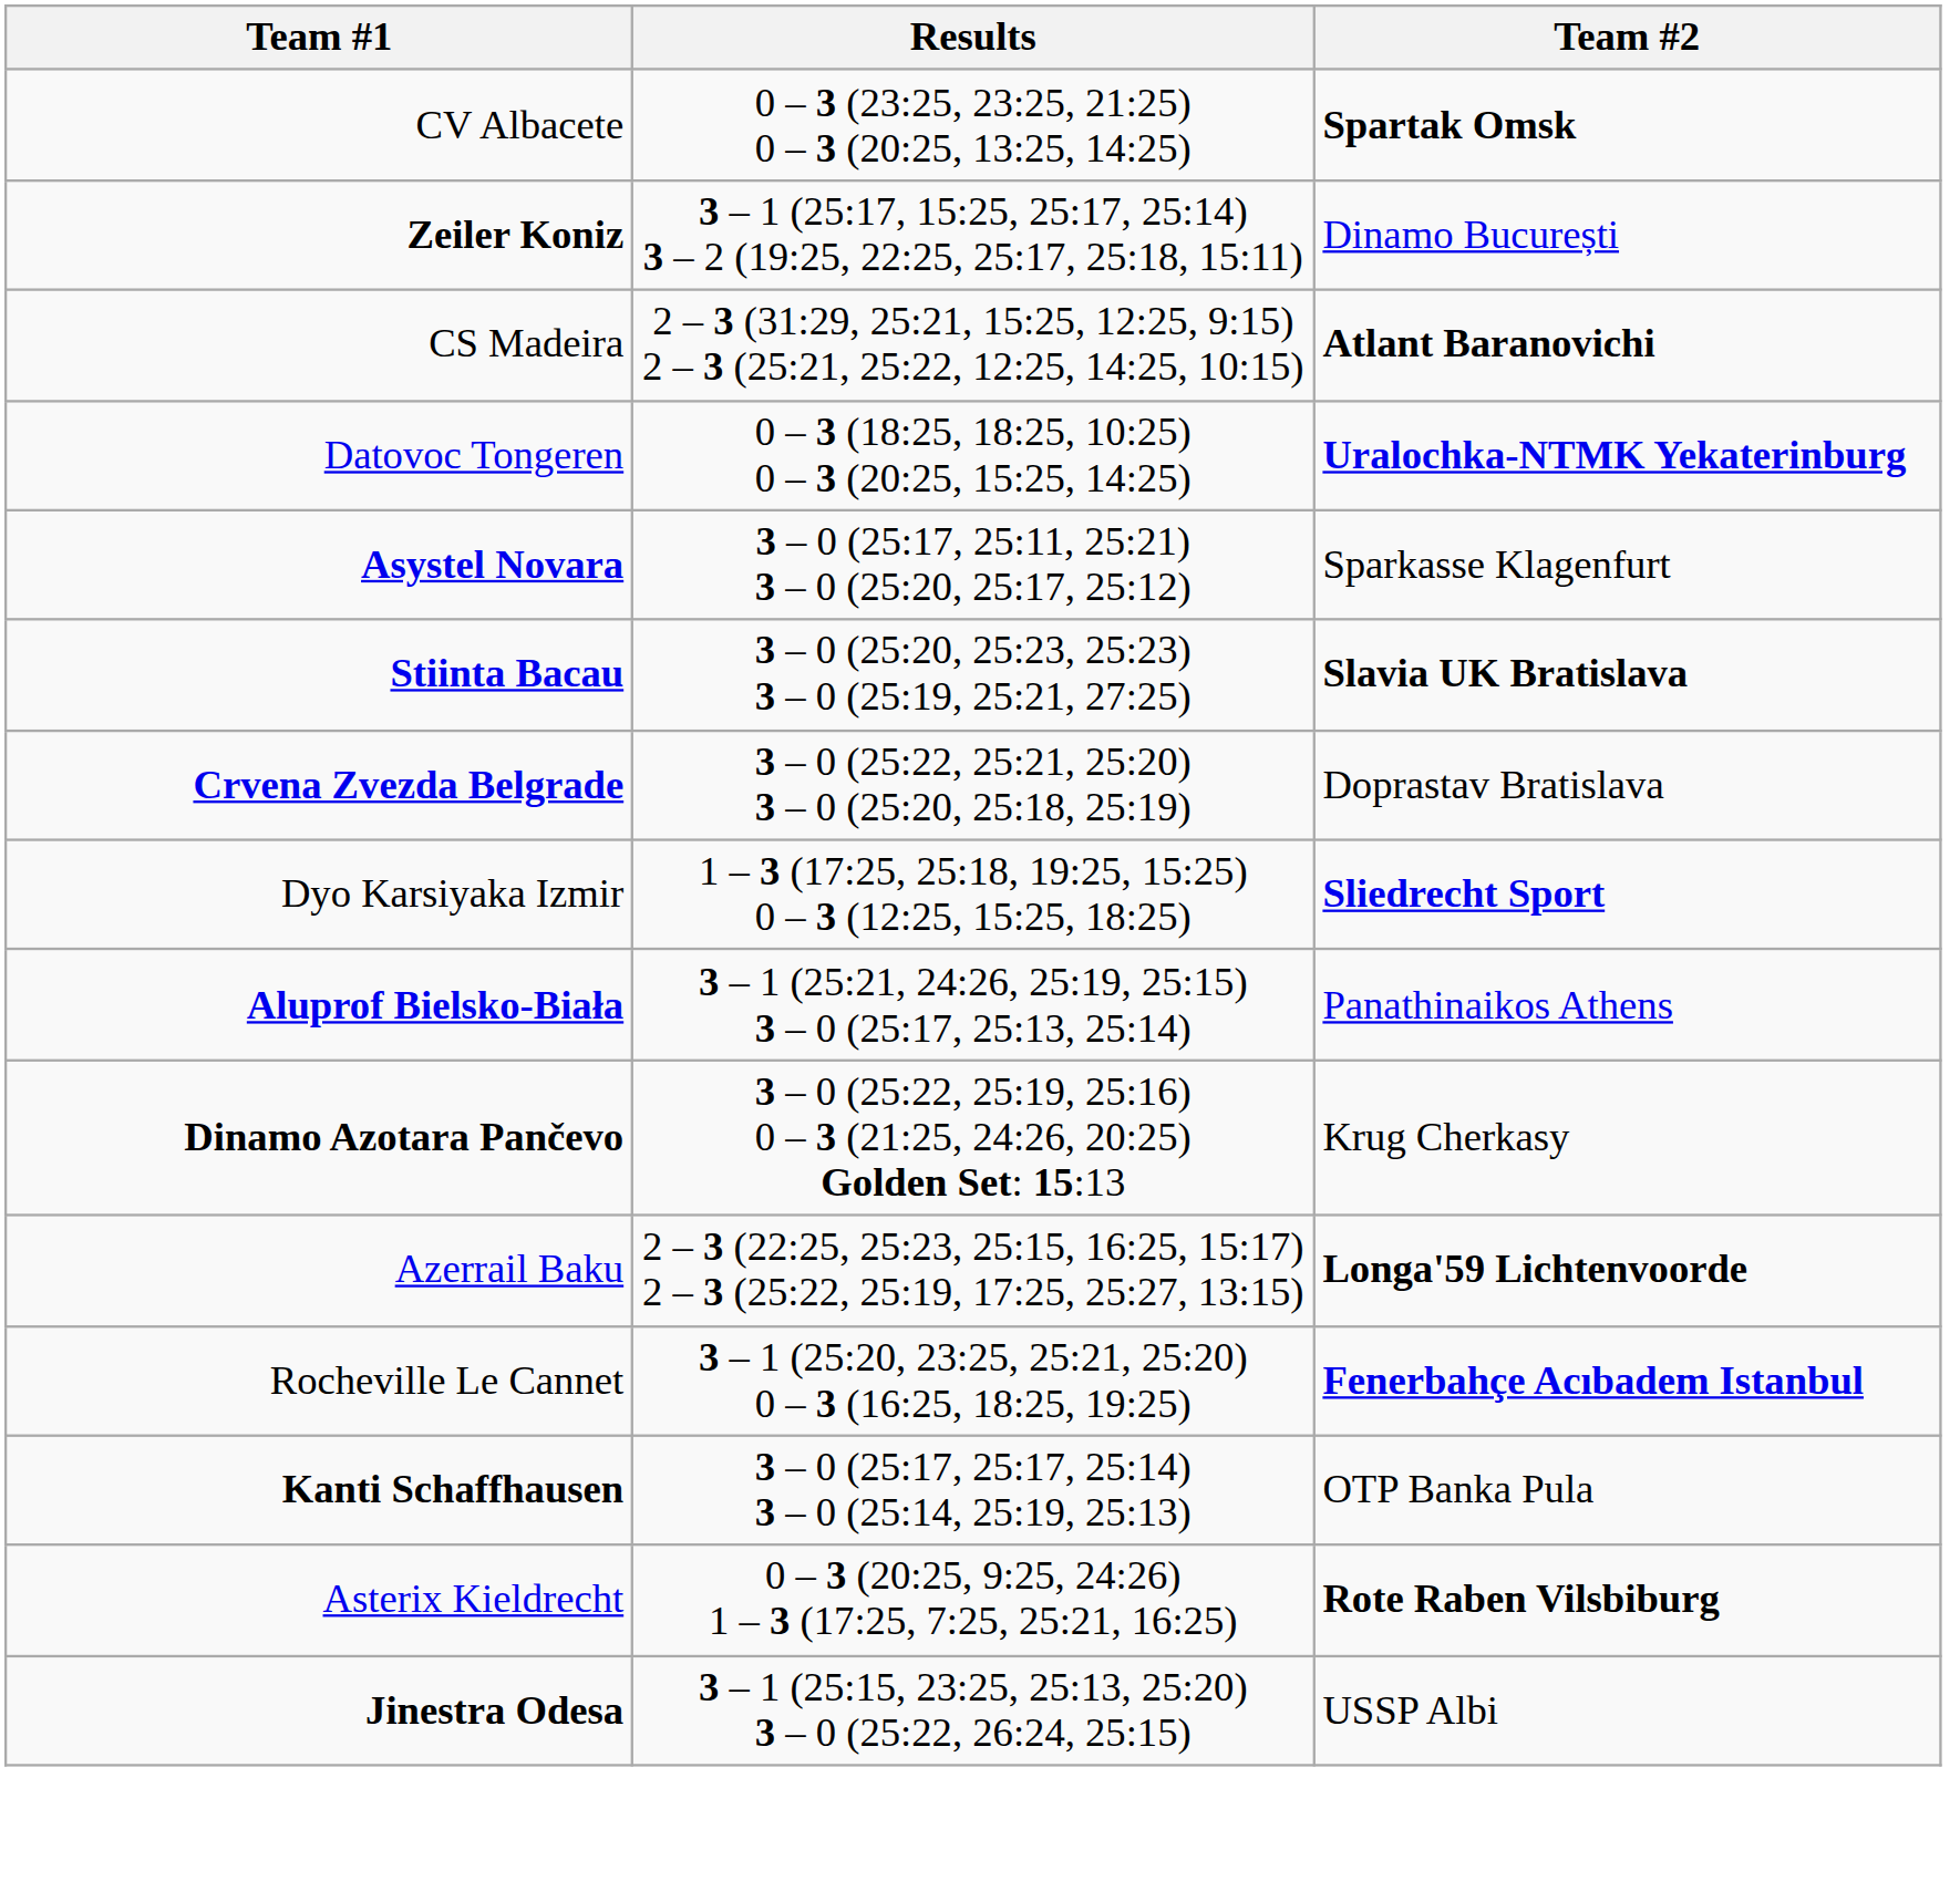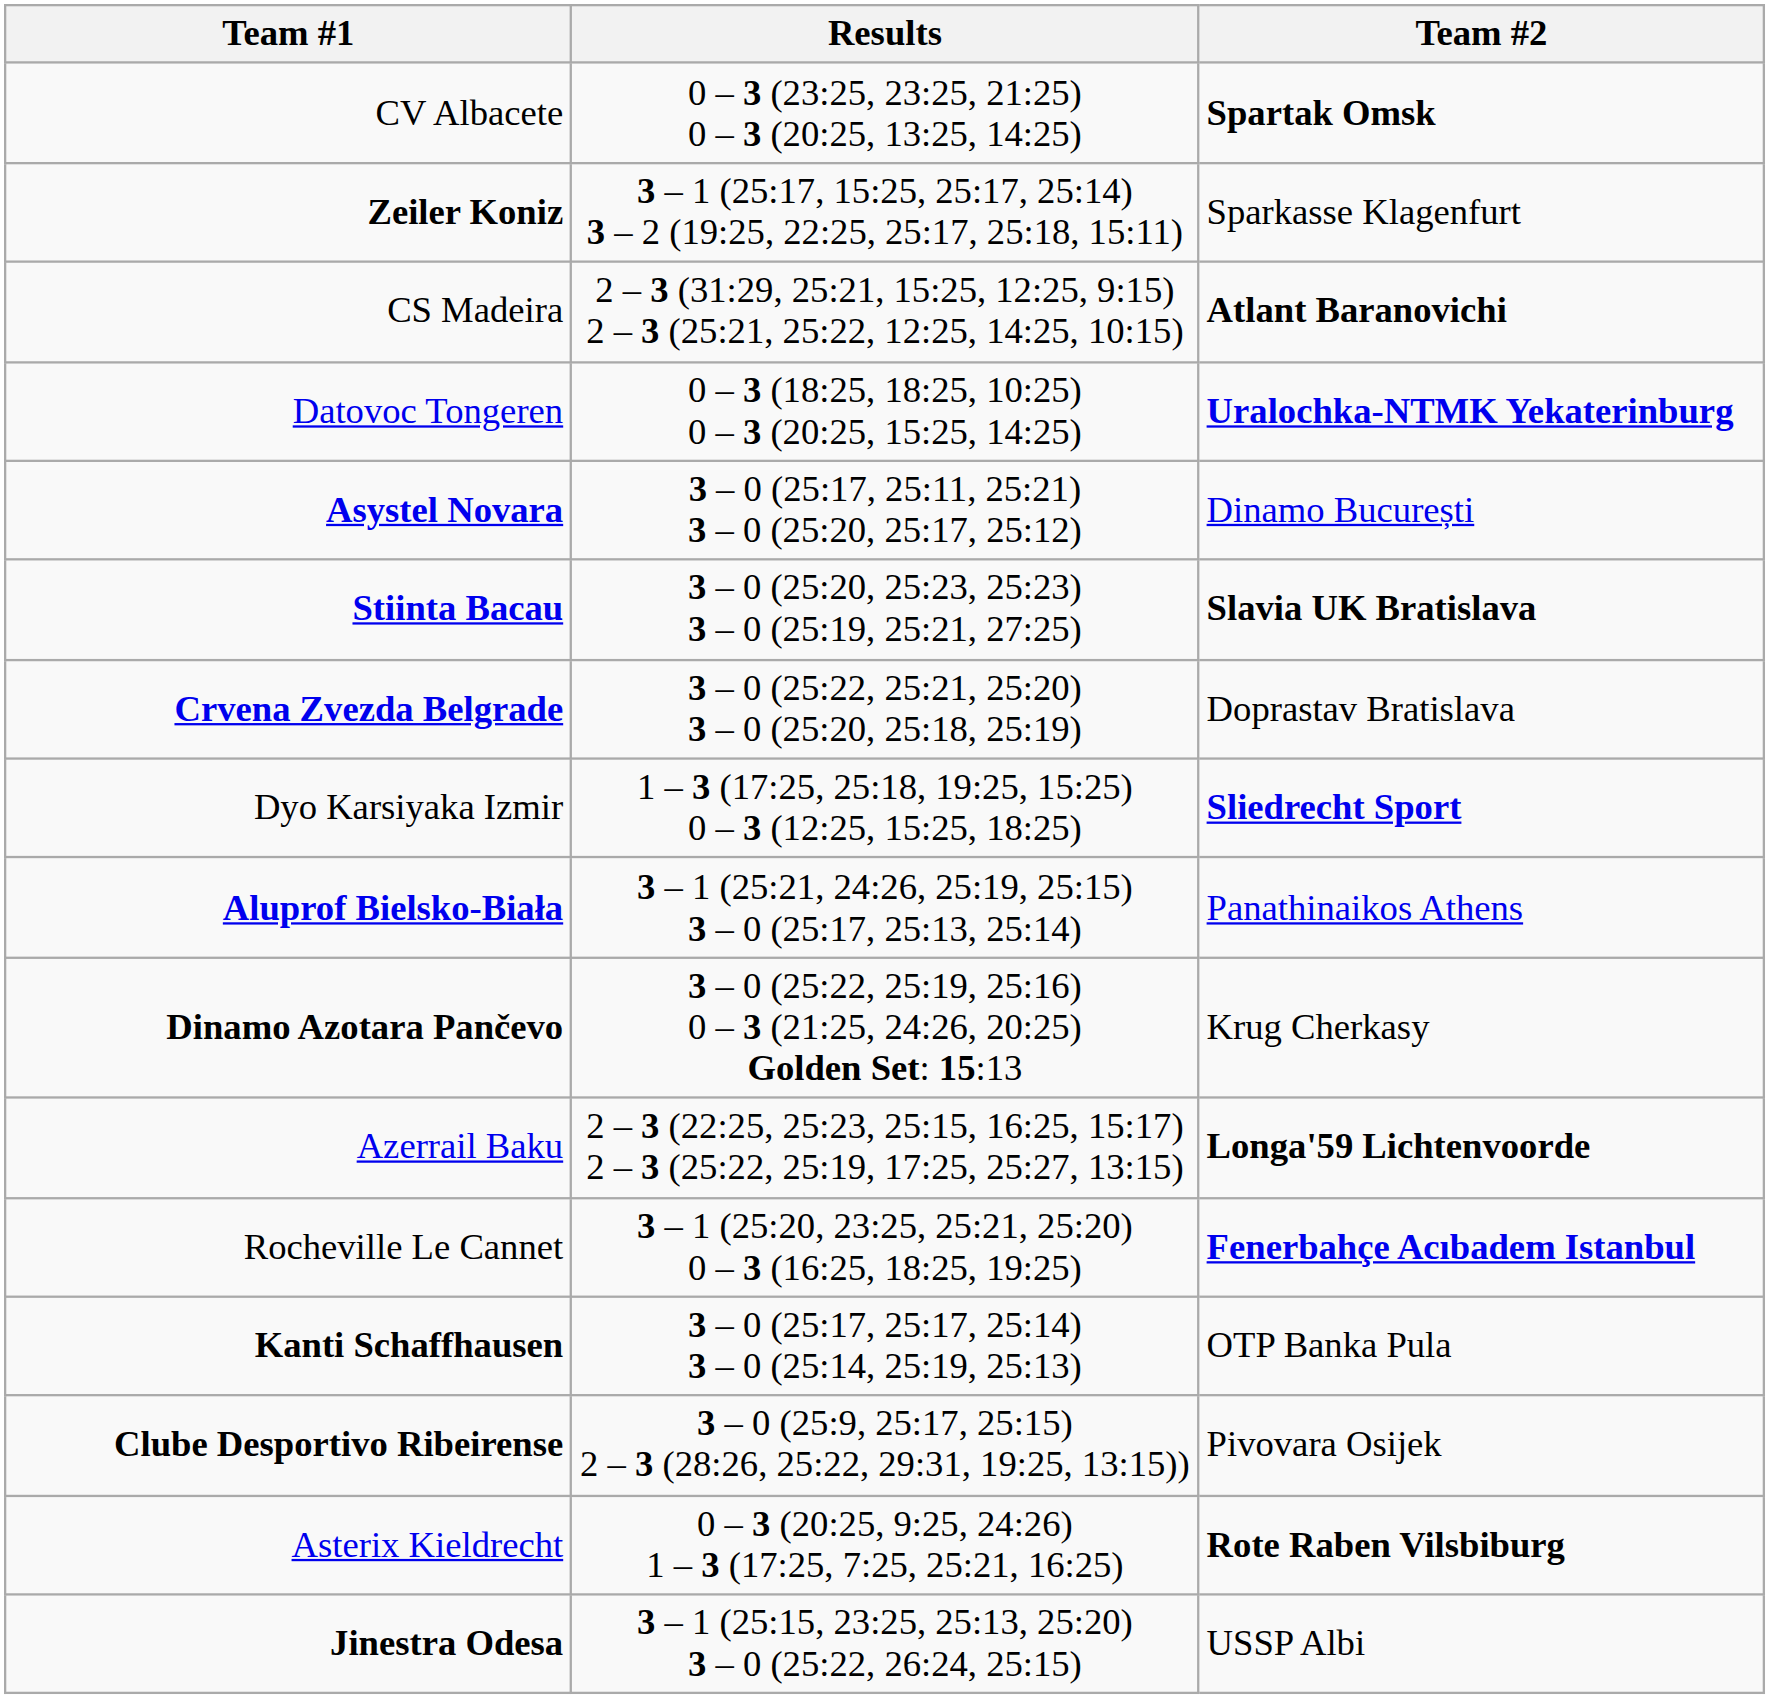Zeiler Koniz | Team #2: Dinamo București -> Sparkasse Klagenfurt
Asystel Novara | Team #2: Sparkasse Klagenfurt -> Dinamo București
+ row: Clube Desportivo Ribeirense | 3 – 0 (25:9, 25:17, 25:15) 2 – 3 (28:26, 25:22, 29:31, 19:25, 13:15)) | Pivovara Osijek
